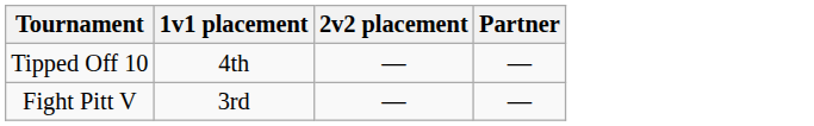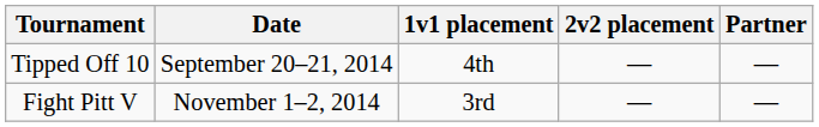+ column: Date | September 20–21, 2014 | November 1–2, 2014
